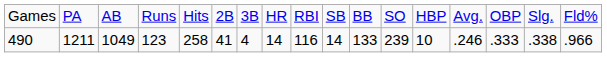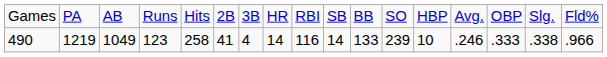490 | column 2: 1211 -> 1219
